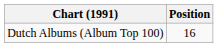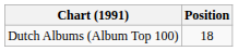Dutch Albums (Album Top 100) | Position: 16 -> 18
